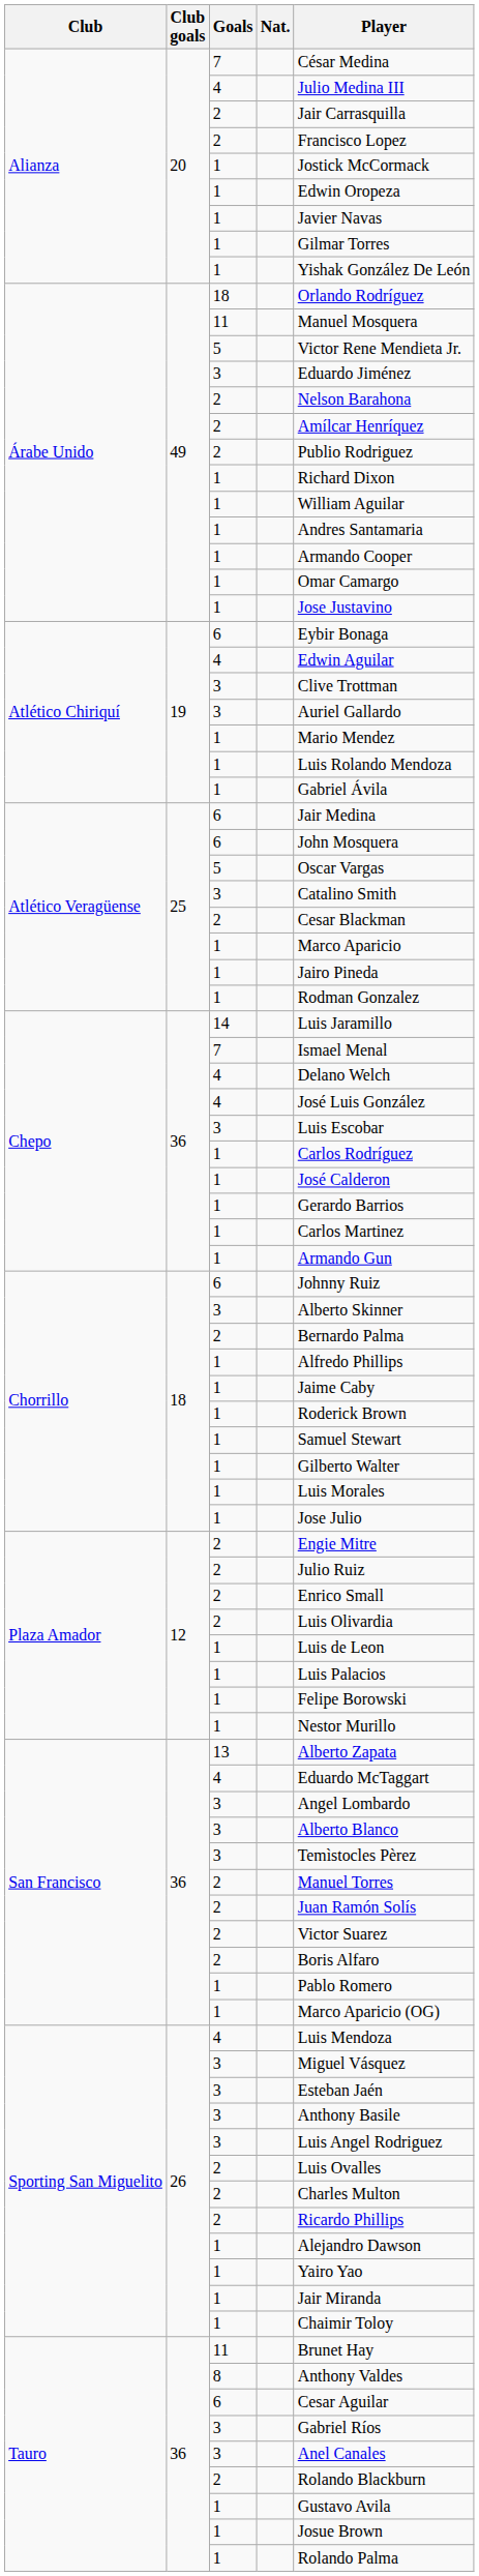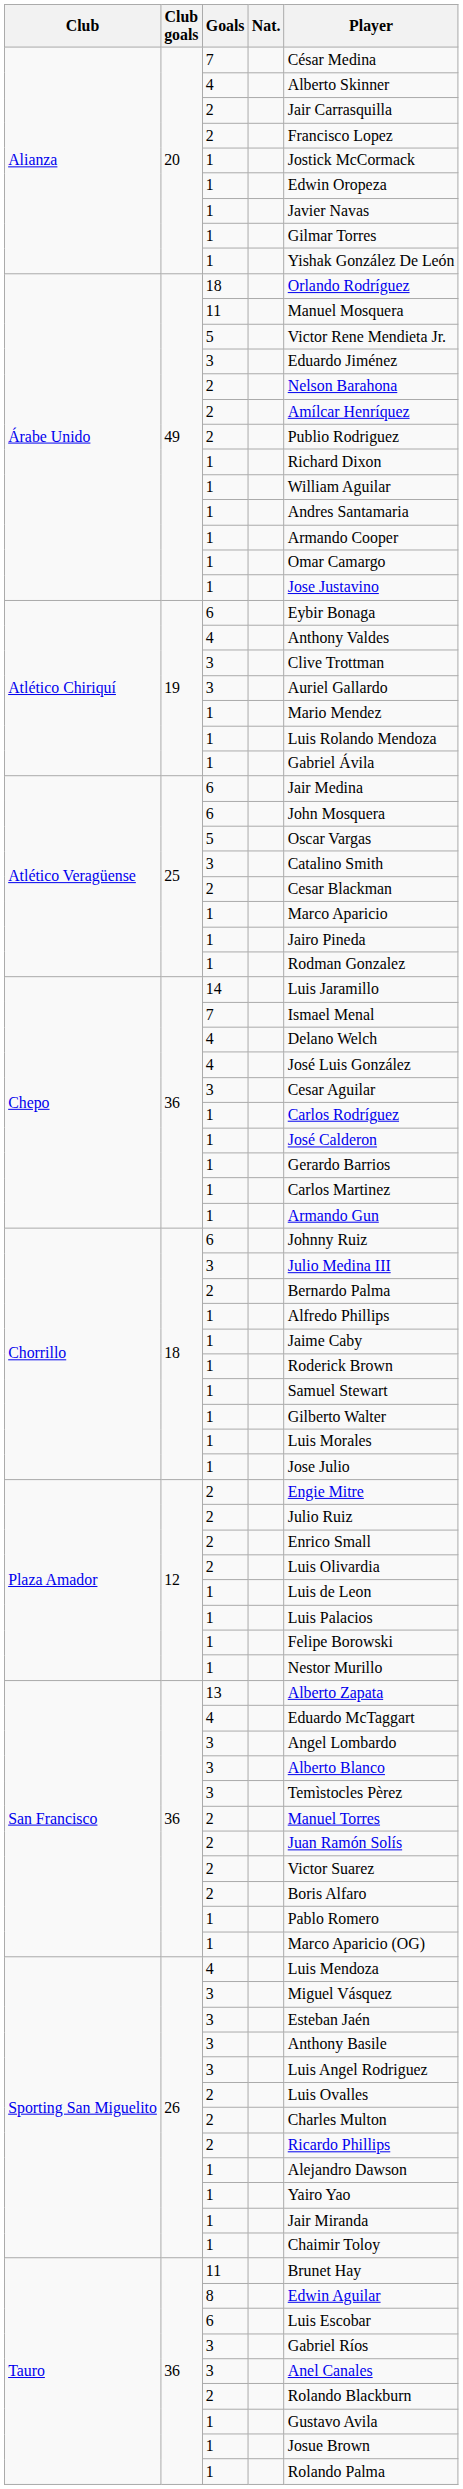Alianza / 4 | Player: Julio Medina III -> Alberto Skinner
Atlético Chiriquí / 4 | Player: Edwin Aguilar -> Anthony Valdes
Chepo / 3 | Player: Luis Escobar -> Cesar Aguilar
Chorrillo / 3 | Player: Alberto Skinner -> Julio Medina III
8 | Player: Anthony Valdes -> Edwin Aguilar
Tauro / 6 | Player: Cesar Aguilar -> Luis Escobar
